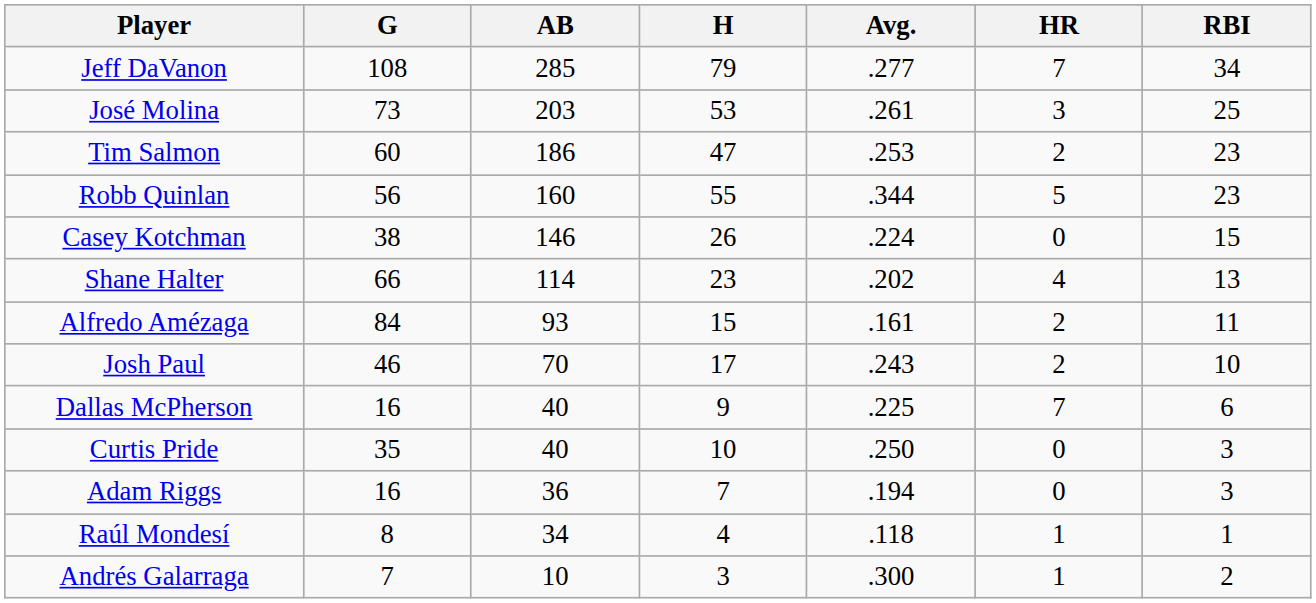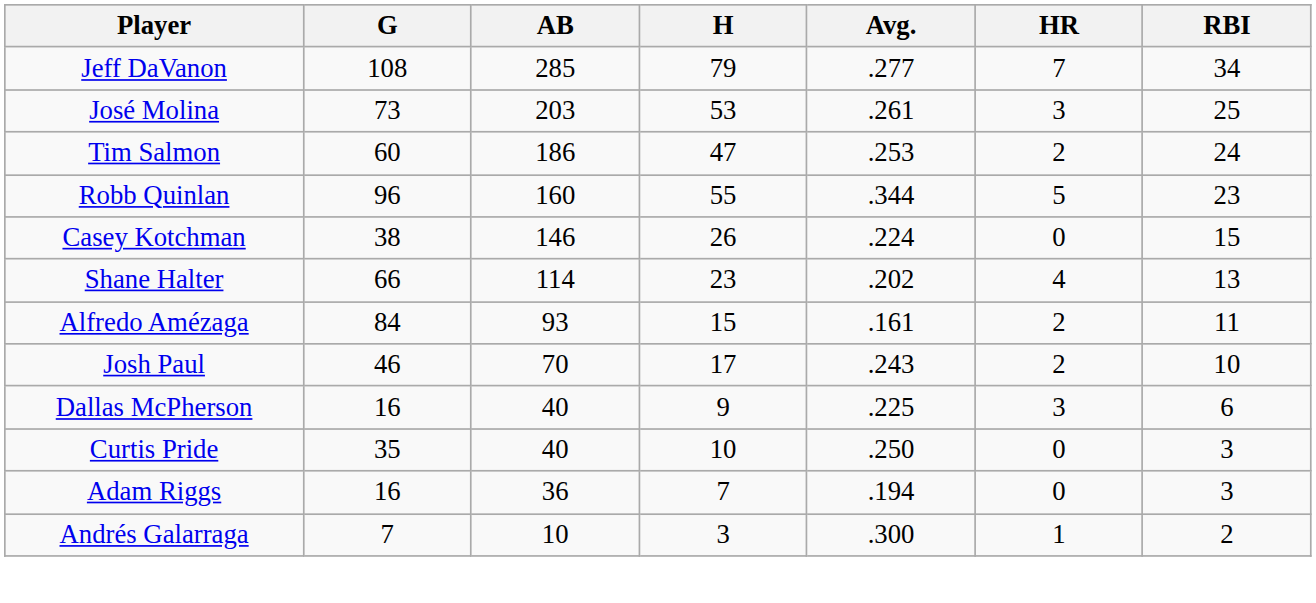Tim Salmon | RBI: 23 -> 24
Robb Quinlan | G: 56 -> 96
Dallas McPherson | HR: 7 -> 3
- row: Raúl Mondesí | 8 | 34 | 4 | .118 | 1 | 1
